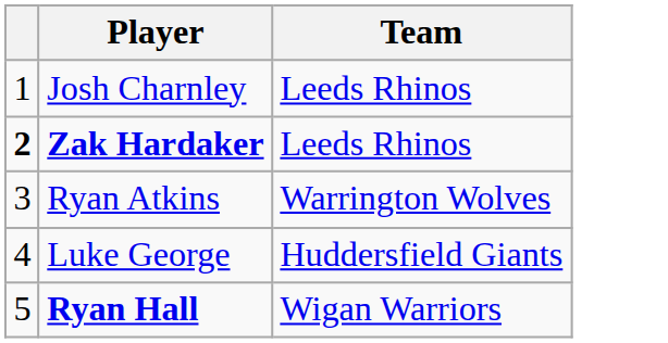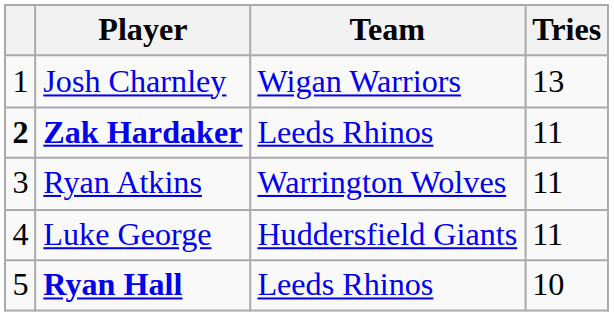+ column: Tries | 13 | 11 | 11 | 11 | 10
Josh Charnley | Team: Leeds Rhinos -> Wigan Warriors
Ryan Hall | Team: Wigan Warriors -> Leeds Rhinos
